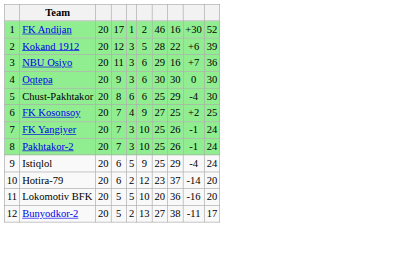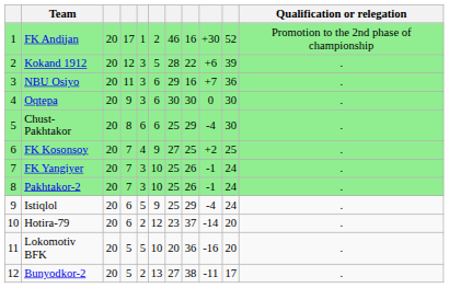+ column: Qualification or relegation | Promotion to the 2nd phase of championship | . | . | . | . | . | . | . | . | . | . | .
